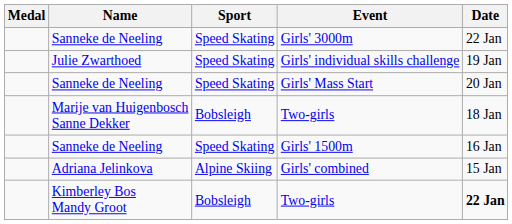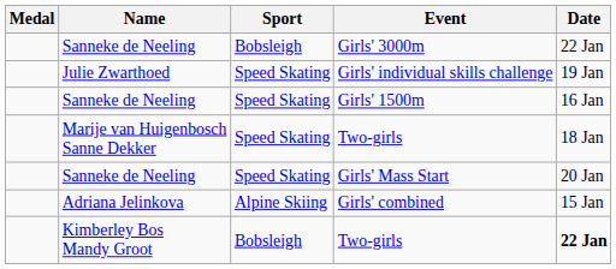Girls' 3000m | Sport: Speed Skating -> Bobsleigh
rows swapped: Girls' Mass Start <-> Girls' 1500m
Marije van Huigenbosch Sanne Dekker / Two-girls | Sport: Bobsleigh -> Speed Skating
